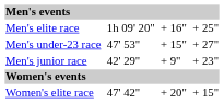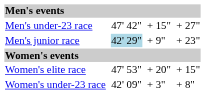- row: Men's elite race | 1h 09' 20" | + 16" | + 25"
Men's under-23 race | column 3: 47' 53" -> 47' 42"
Men's junior race | column 3: no background -> lightblue background
Women's elite race | column 3: 47' 42" -> 47' 53"
+ row: Women's under-23 race | 42' 09" | + 3" | + 8"
